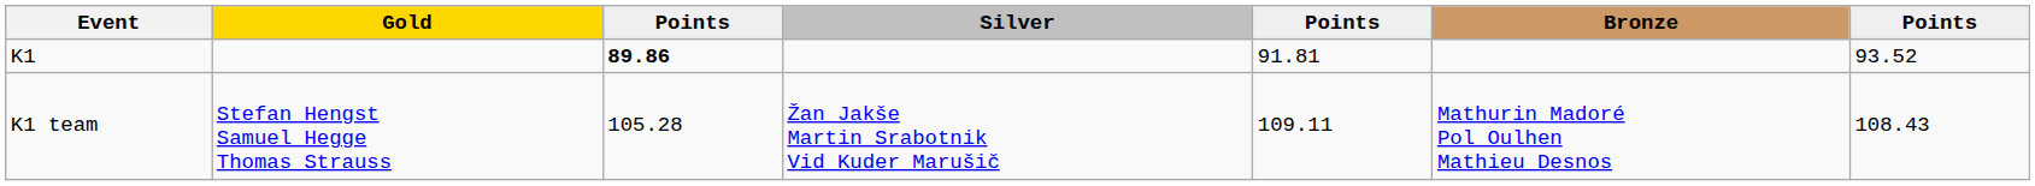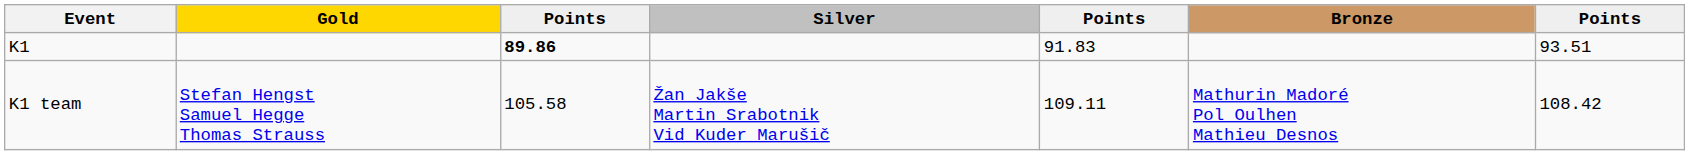K1 | column 5: 91.81 -> 91.83
K1 | column 7: 93.52 -> 93.51
K1 team | column 3: 105.28 -> 105.58
K1 team | column 7: 108.43 -> 108.42
